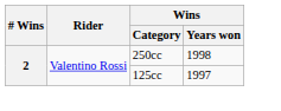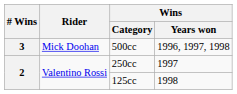+ row: 3 | Mick Doohan | 500cc | 1996, 1997, 1998
250cc | Wins / Years won: 1998 -> 1997
125cc | Wins / Years won: 1997 -> 1998
